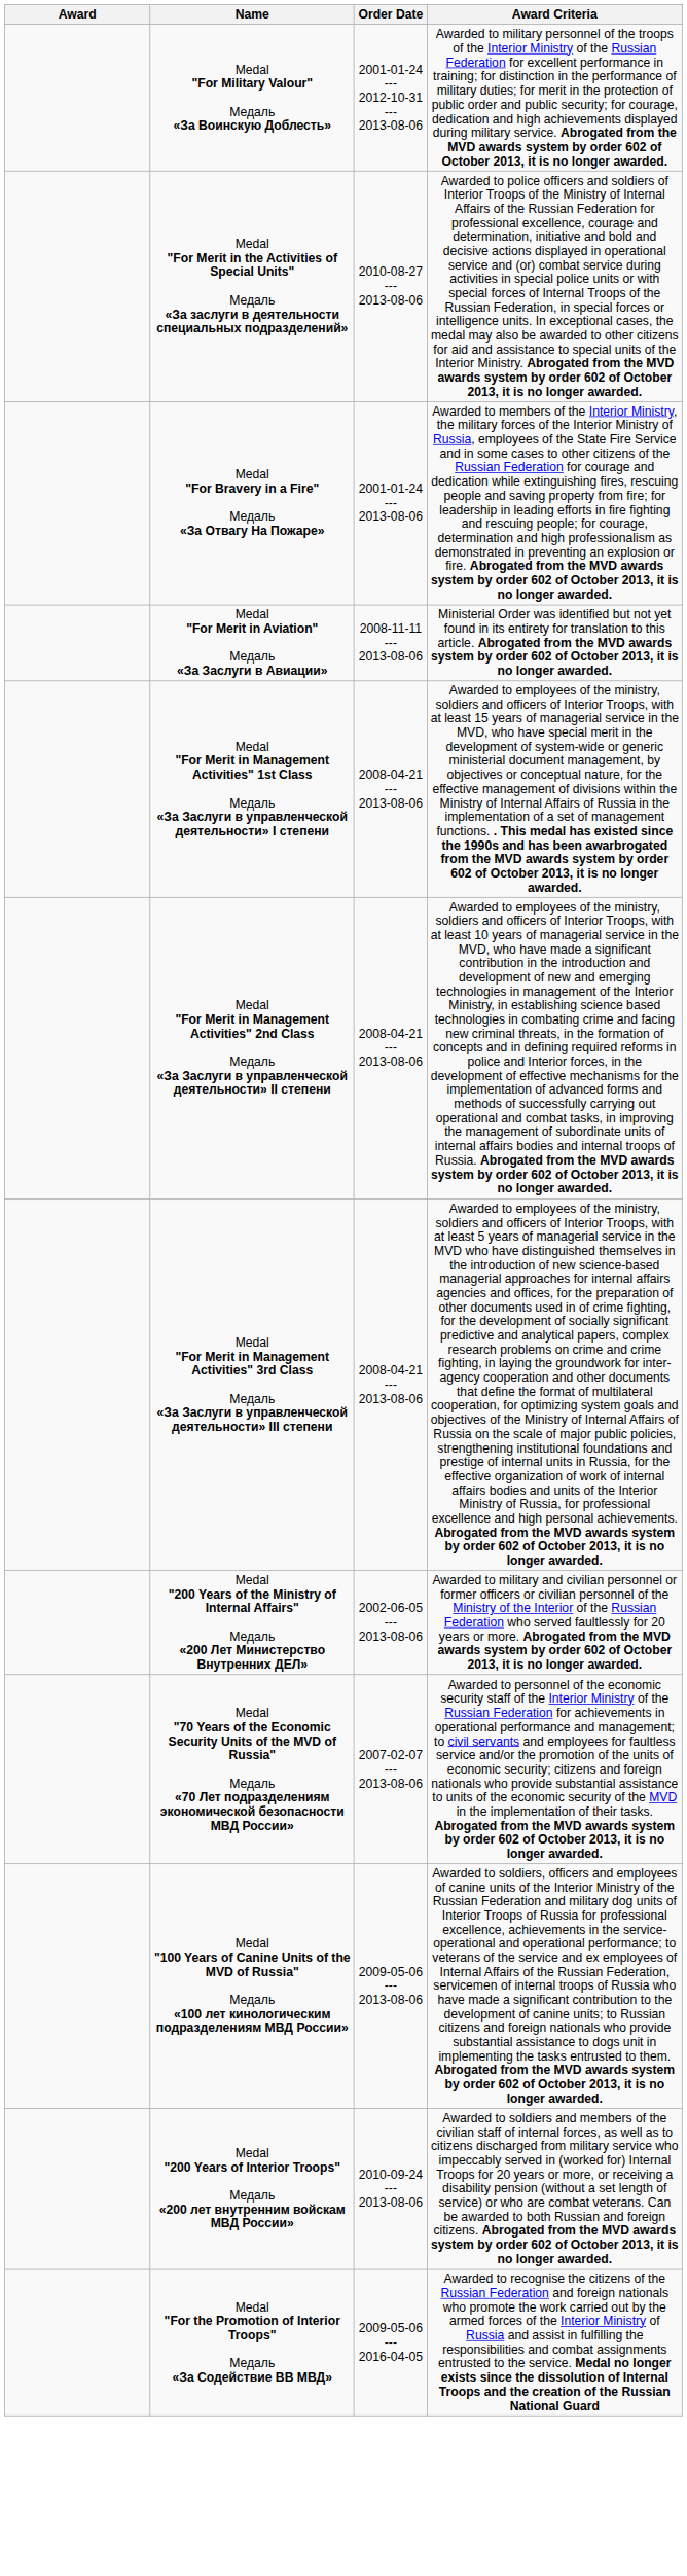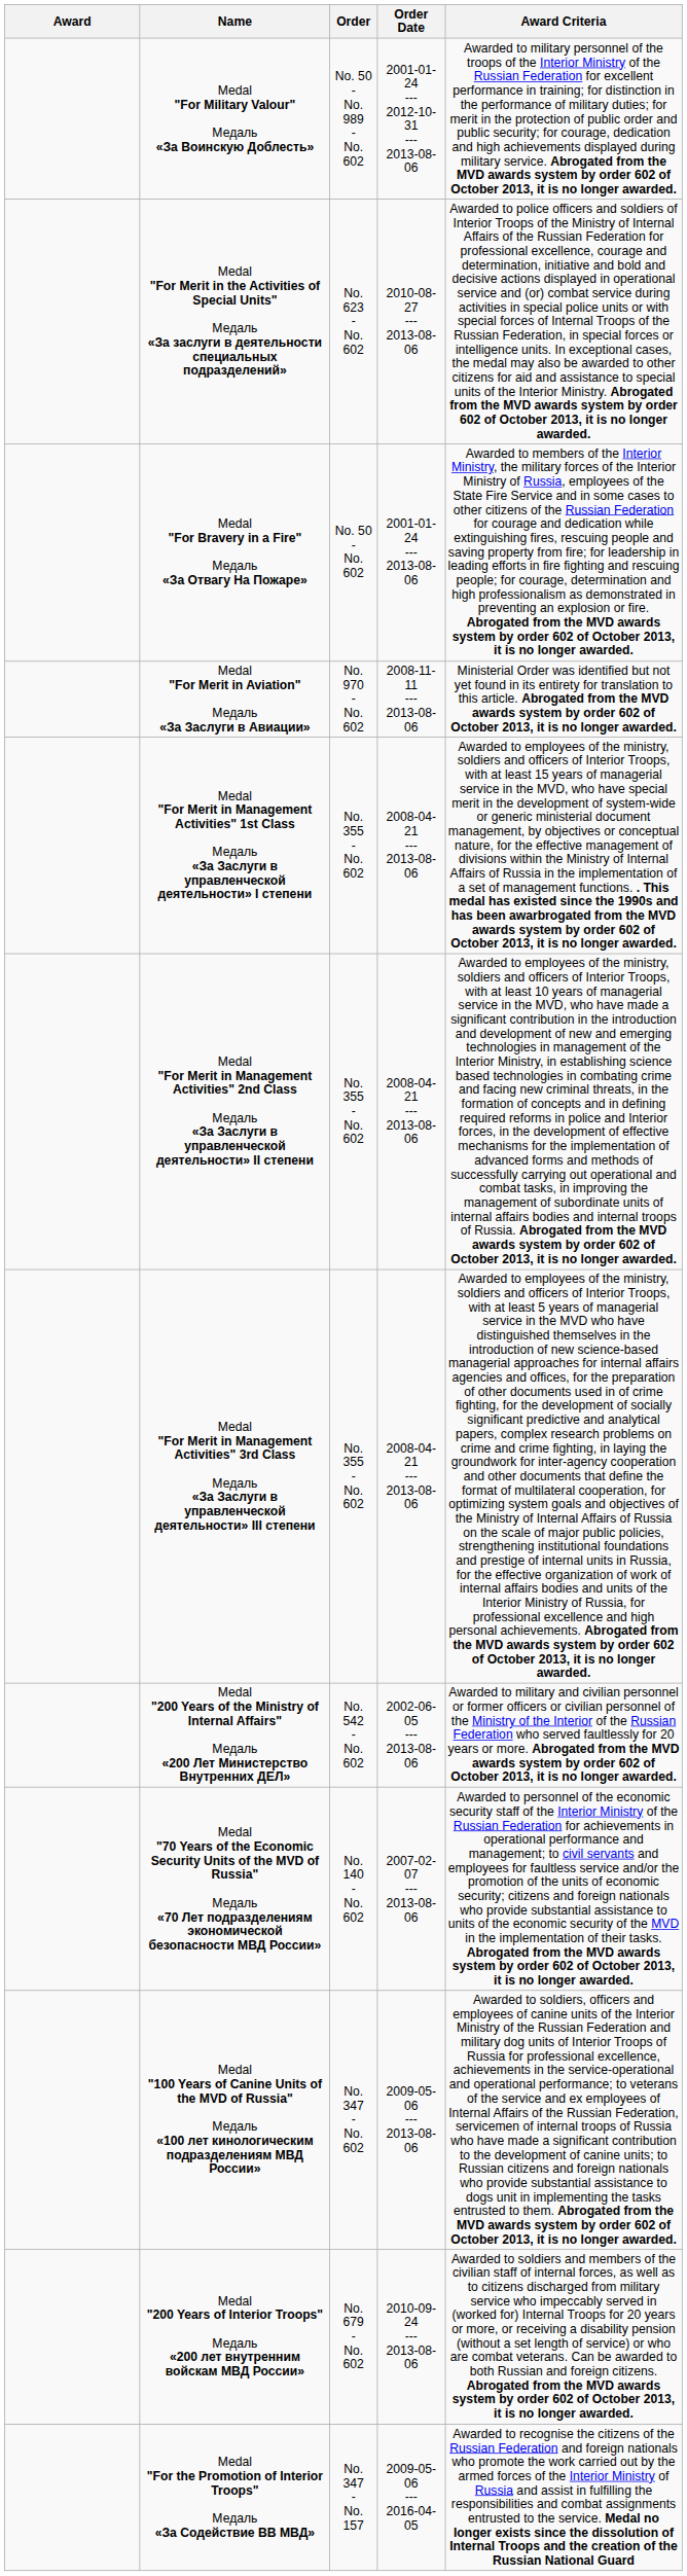+ column: Order | No. 50 - No. 989 - No. 602 | No. 623 - No. 602 | No. 50 - No. 602 | No. 970 - No. 602 | No. 355 - No. 602 | No. 355 - No. 602 | No. 355 - No. 602 | No. 542 - No. 602 | No. 140 - No. 602 | No. 347 - No. 602 | No. 679 - No. 602 | No. 347 - No. 157
